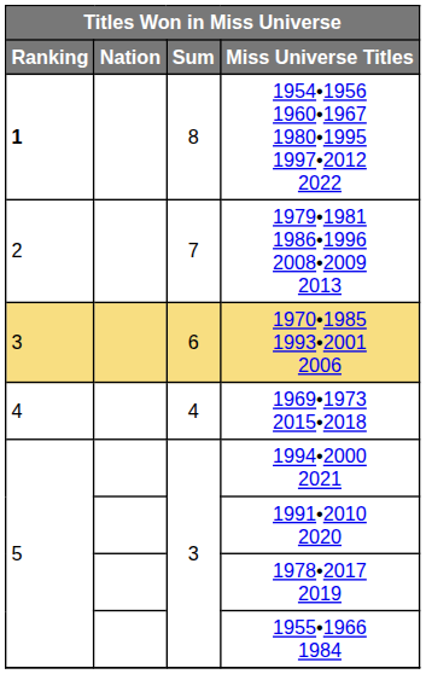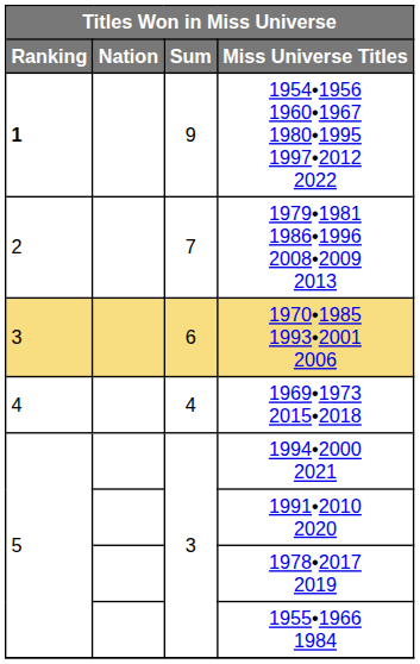1954•1956 1960•1967 1980•1995 1997•2012 2022 | Sum: 8 -> 9
